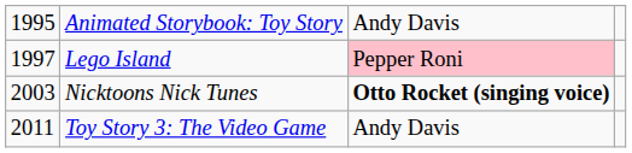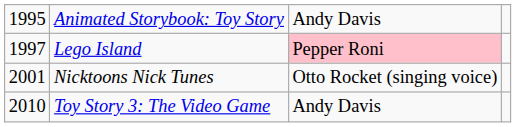Nicktoons Nick Tunes | column 1: 2003 -> 2001
Nicktoons Nick Tunes | column 3: bold -> normal
Toy Story 3: The Video Game | column 1: 2011 -> 2010
